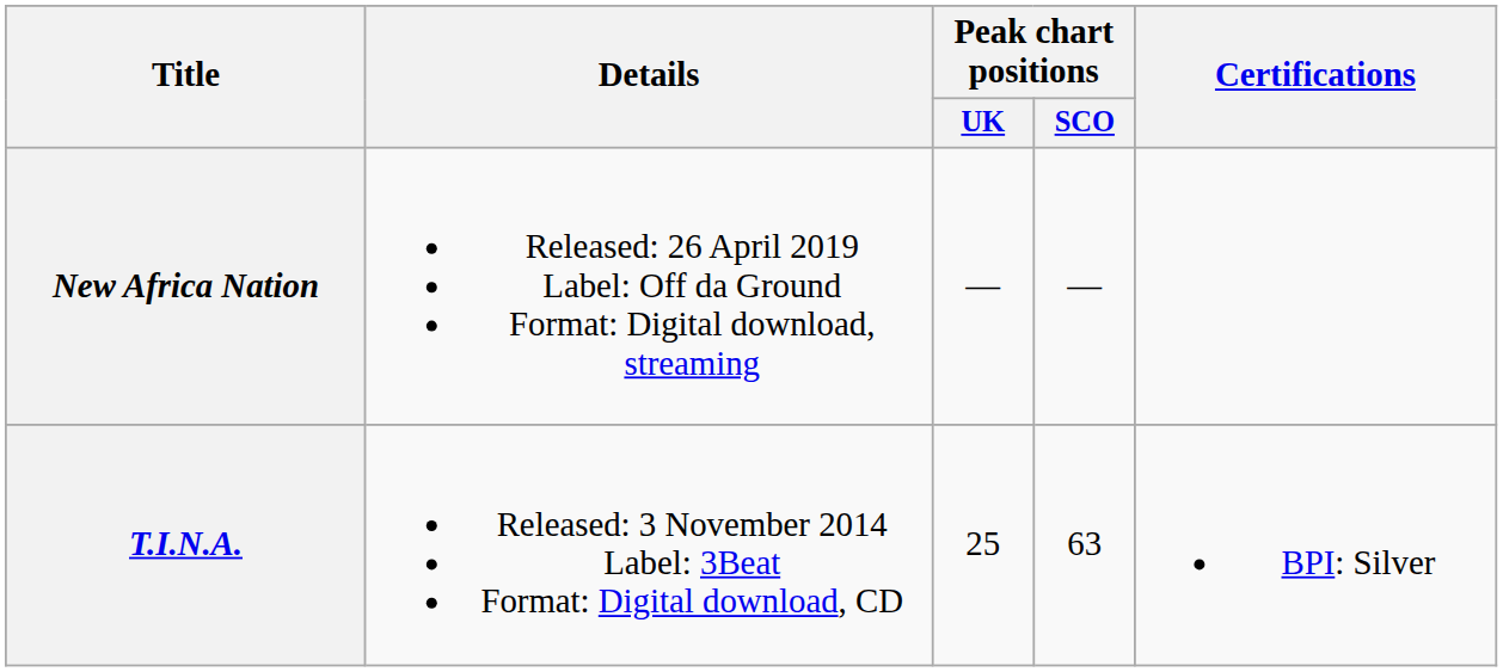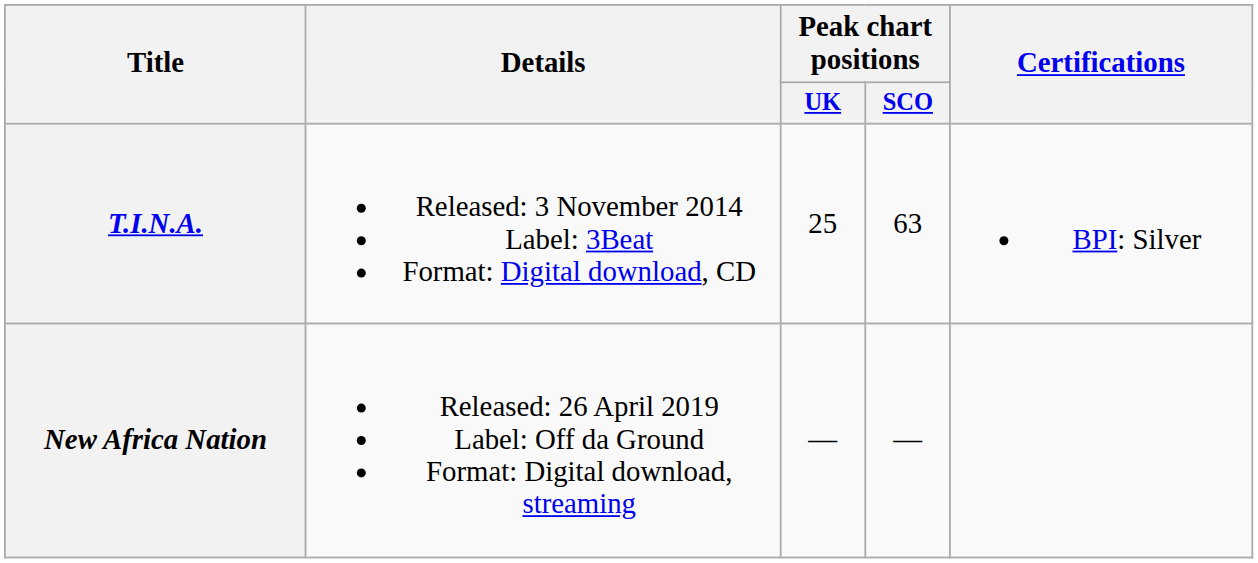rows swapped: T.I.N.A. <-> New Africa Nation
